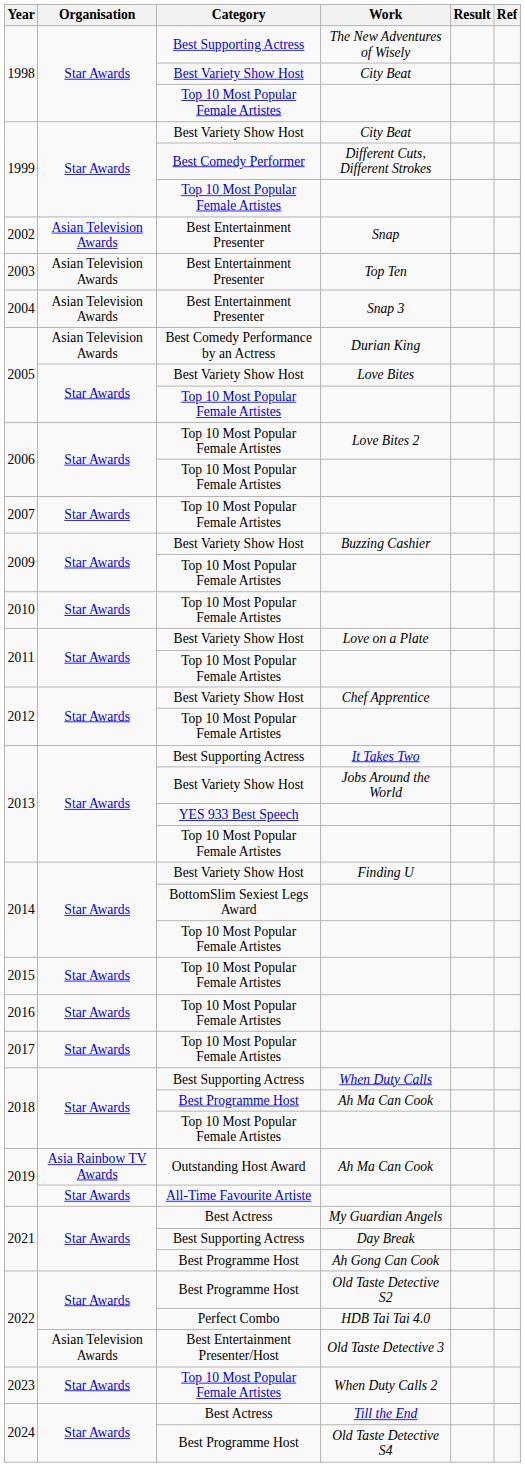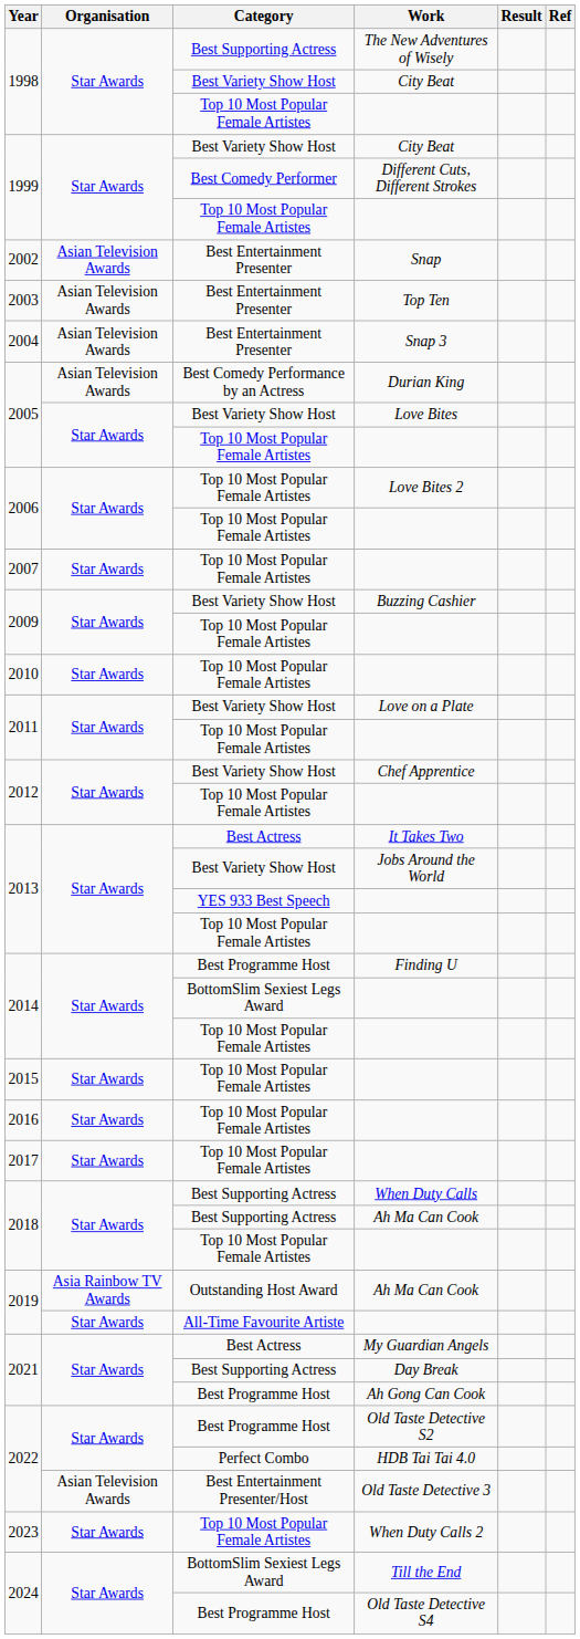It Takes Two | Category: Best Supporting Actress -> Best Actress
Finding U | Category: Best Variety Show Host -> Best Programme Host
2018 / Ah Ma Can Cook | Category: Best Programme Host -> Best Supporting Actress
Till the End | Category: Best Actress -> BottomSlim Sexiest Legs Award
